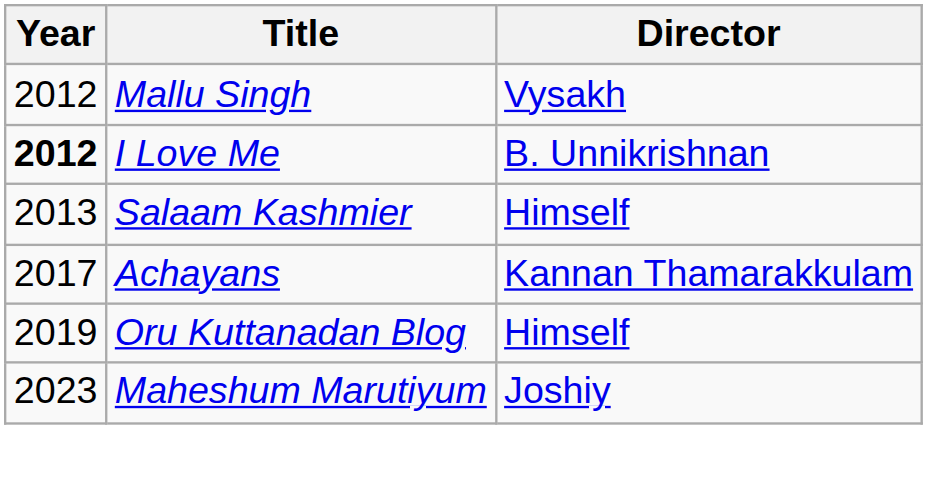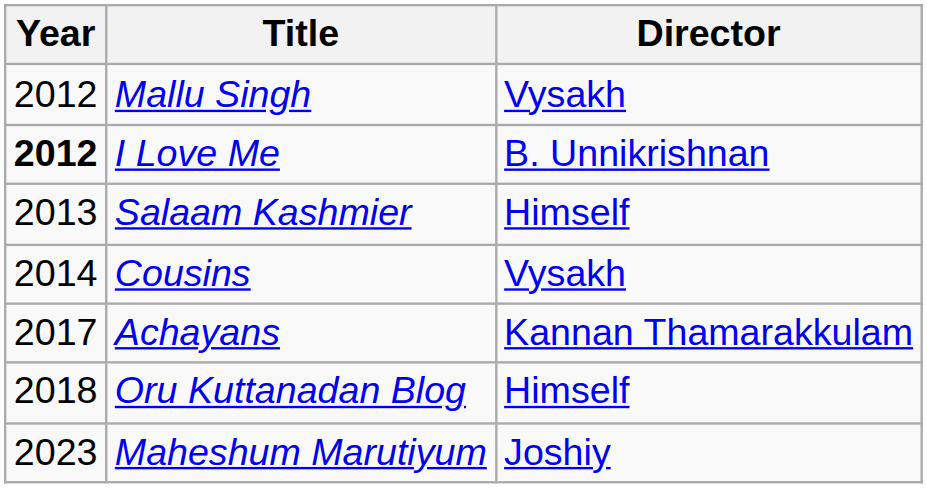+ row: 2014 | Cousins | Vysakh
Oru Kuttanadan Blog | Year: 2019 -> 2018
